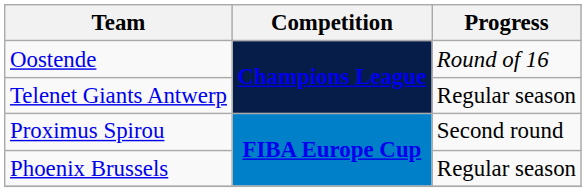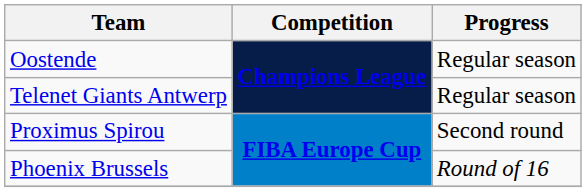Oostende | Progress: Round of 16 -> Regular season
Phoenix Brussels | Progress: Regular season -> Round of 16
